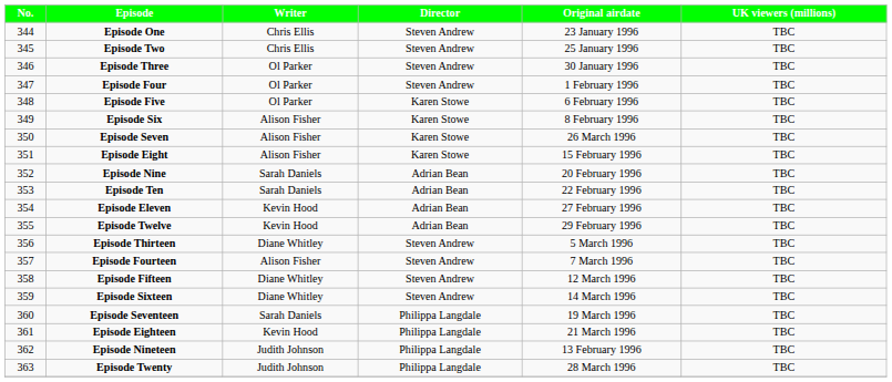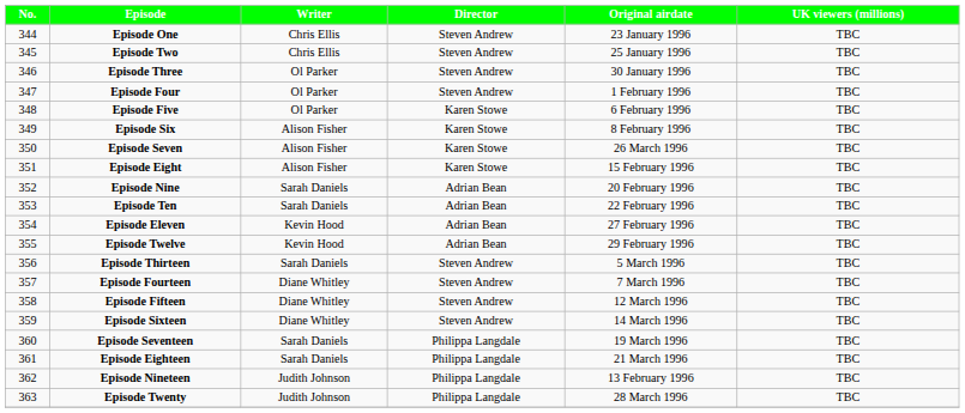Episode Thirteen | Writer: Diane Whitley -> Sarah Daniels
Episode Fourteen | Writer: Alison Fisher -> Diane Whitley
Episode Eighteen | Writer: Kevin Hood -> Sarah Daniels
